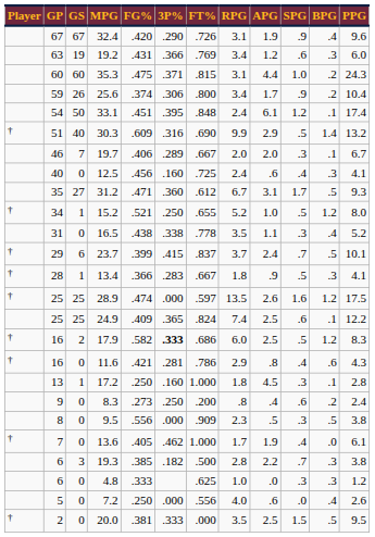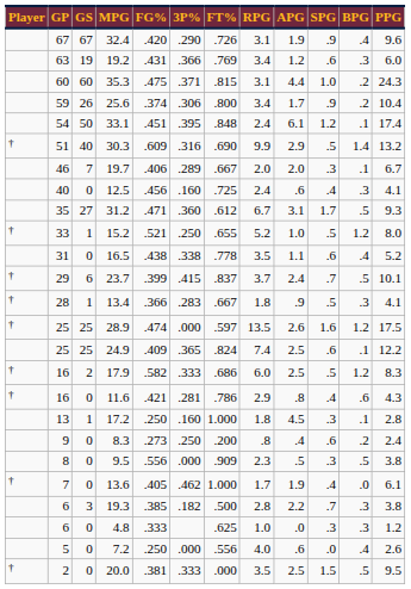15.2 | GP: 34 -> 33
16.5 | SPG: .3 -> .6
17.9 | 3P%: bold -> normal
